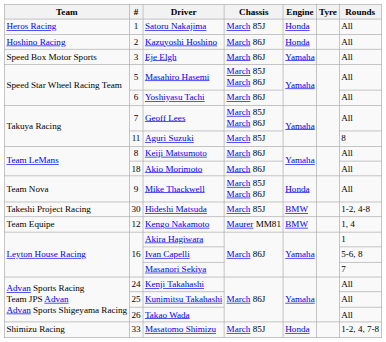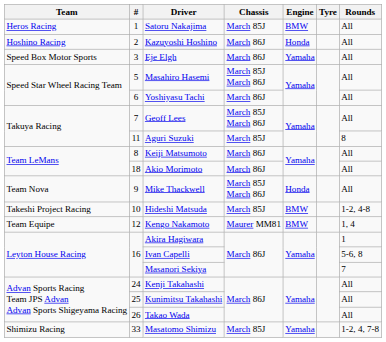Satoru Nakajima | Engine: Honda -> BMW
Hideshi Matsuda | #: 30 -> 10
Masatomo Shimizu | Engine: Honda -> Yamaha
